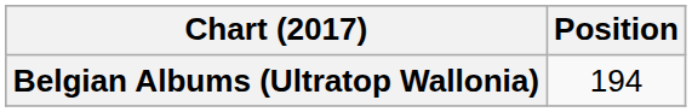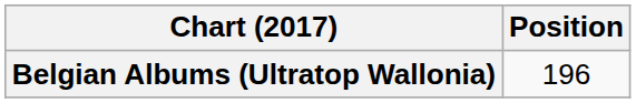Belgian Albums (Ultratop Wallonia) | Position: 194 -> 196
